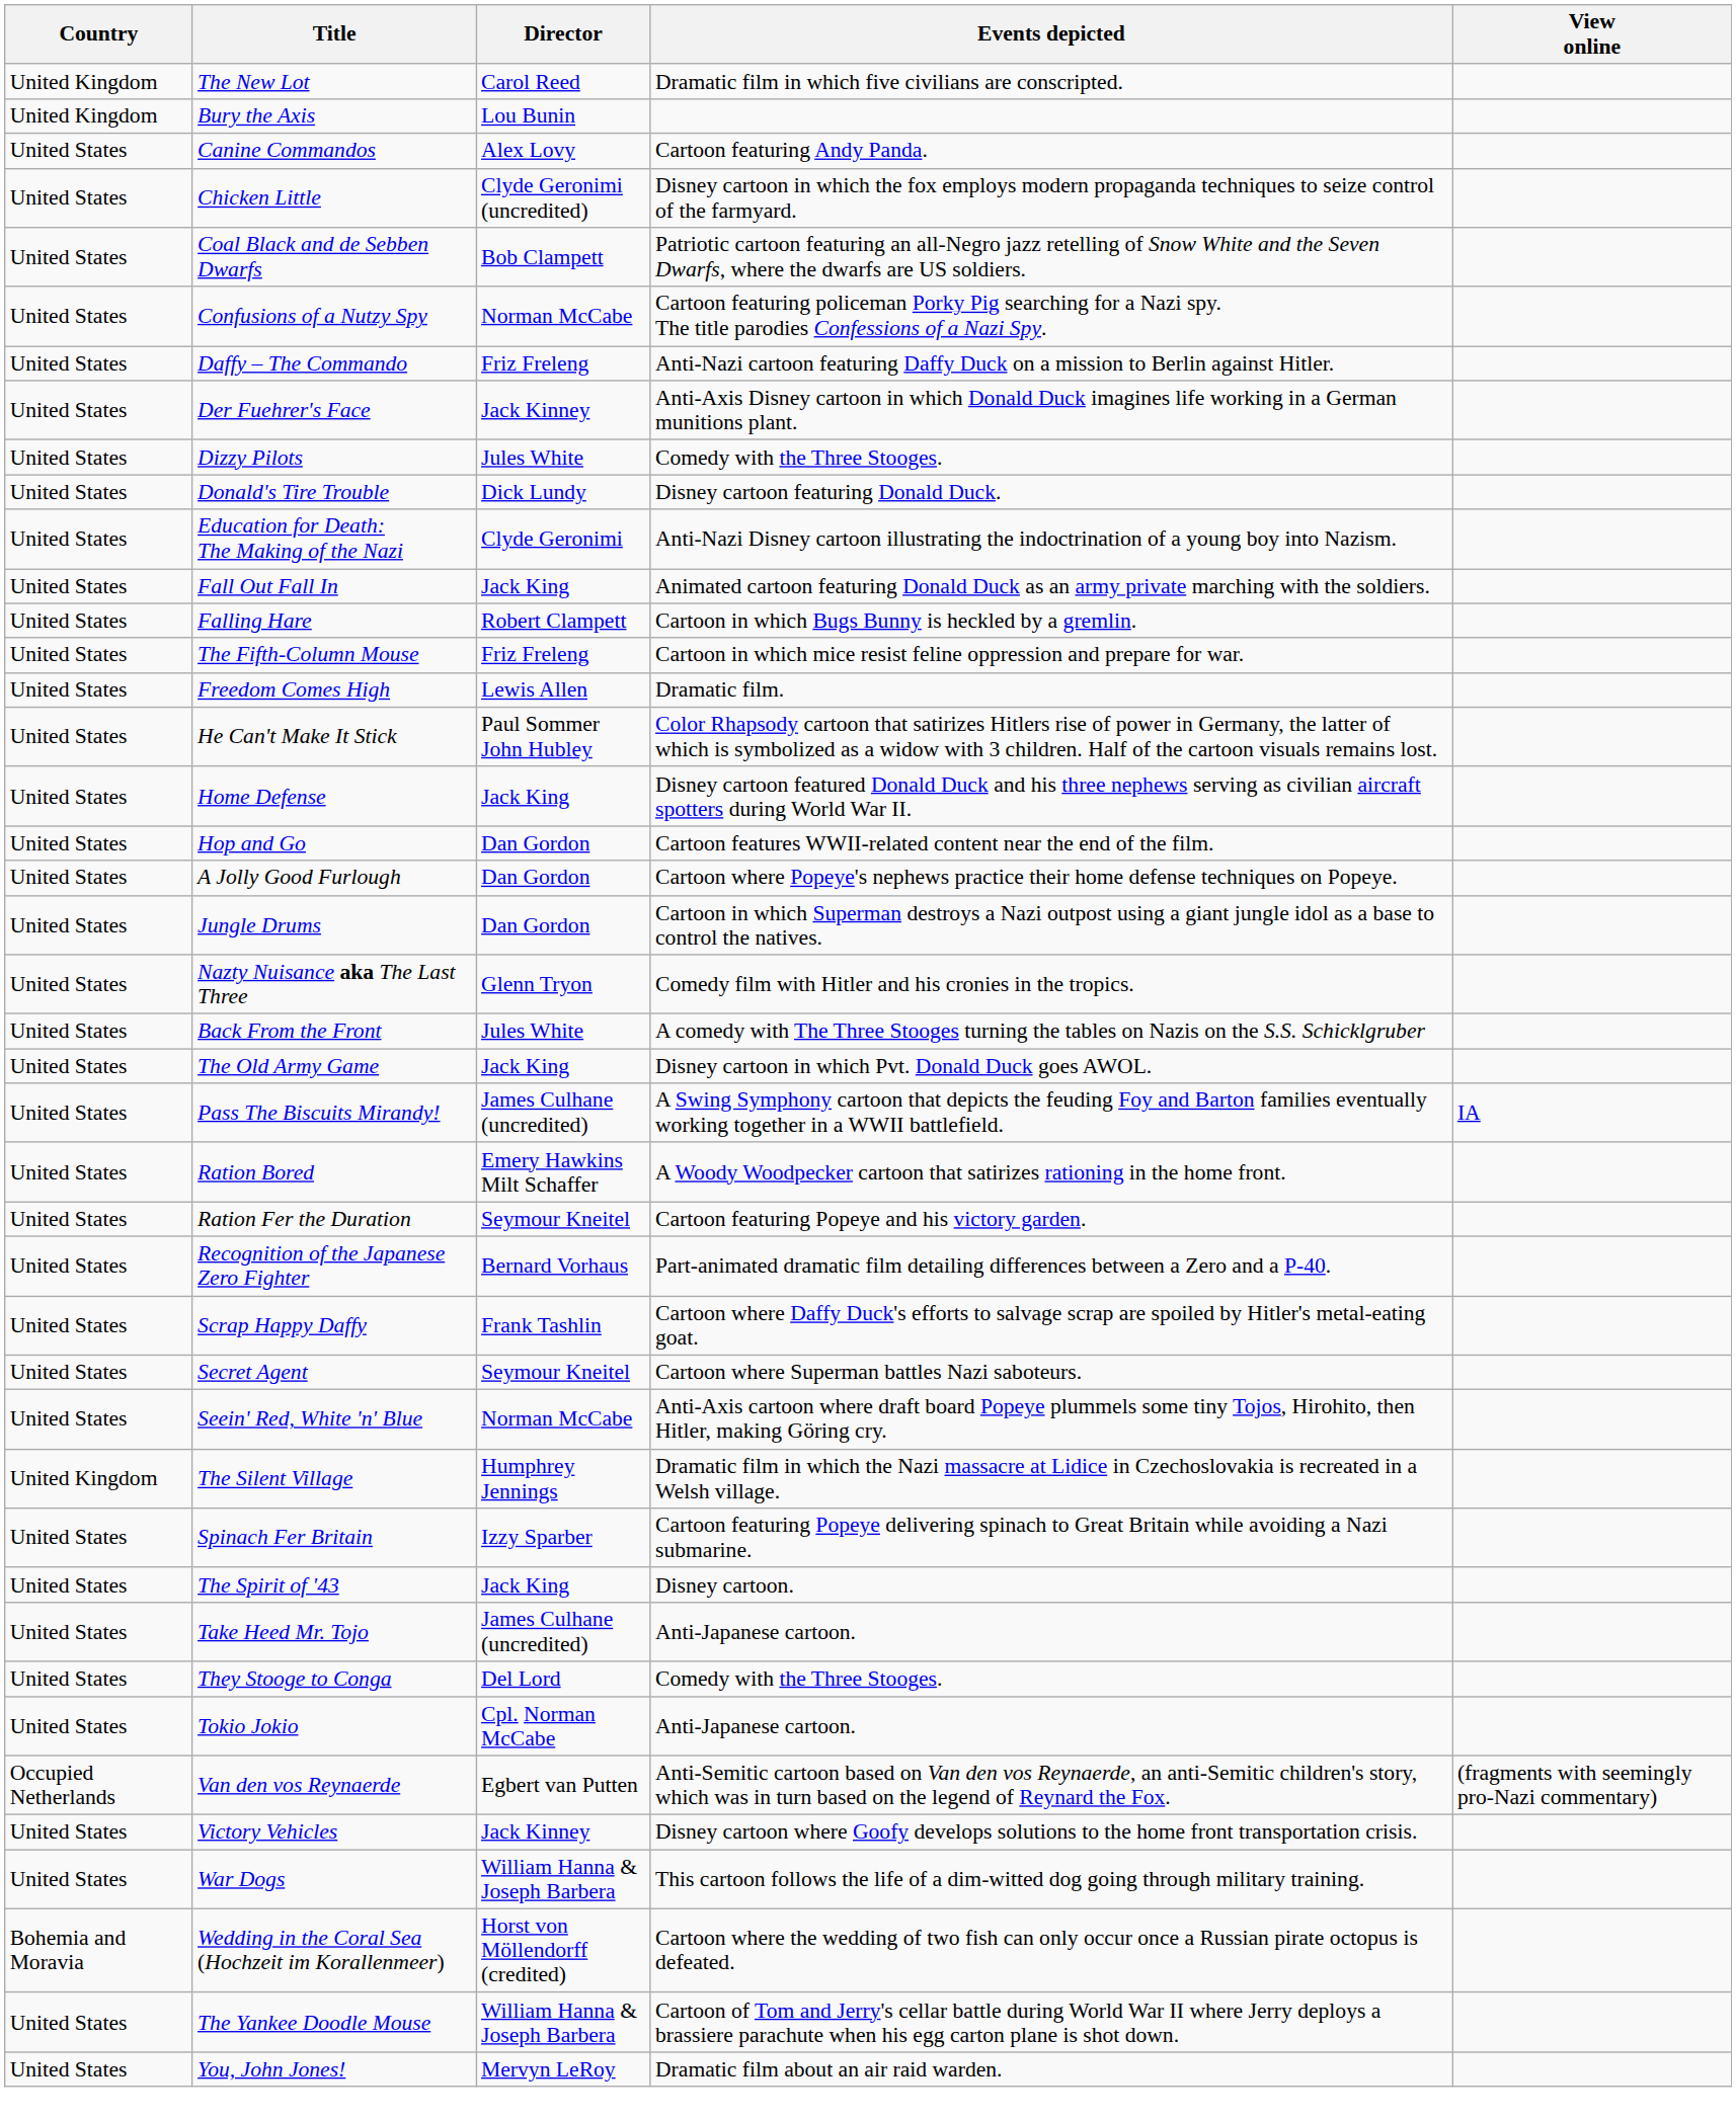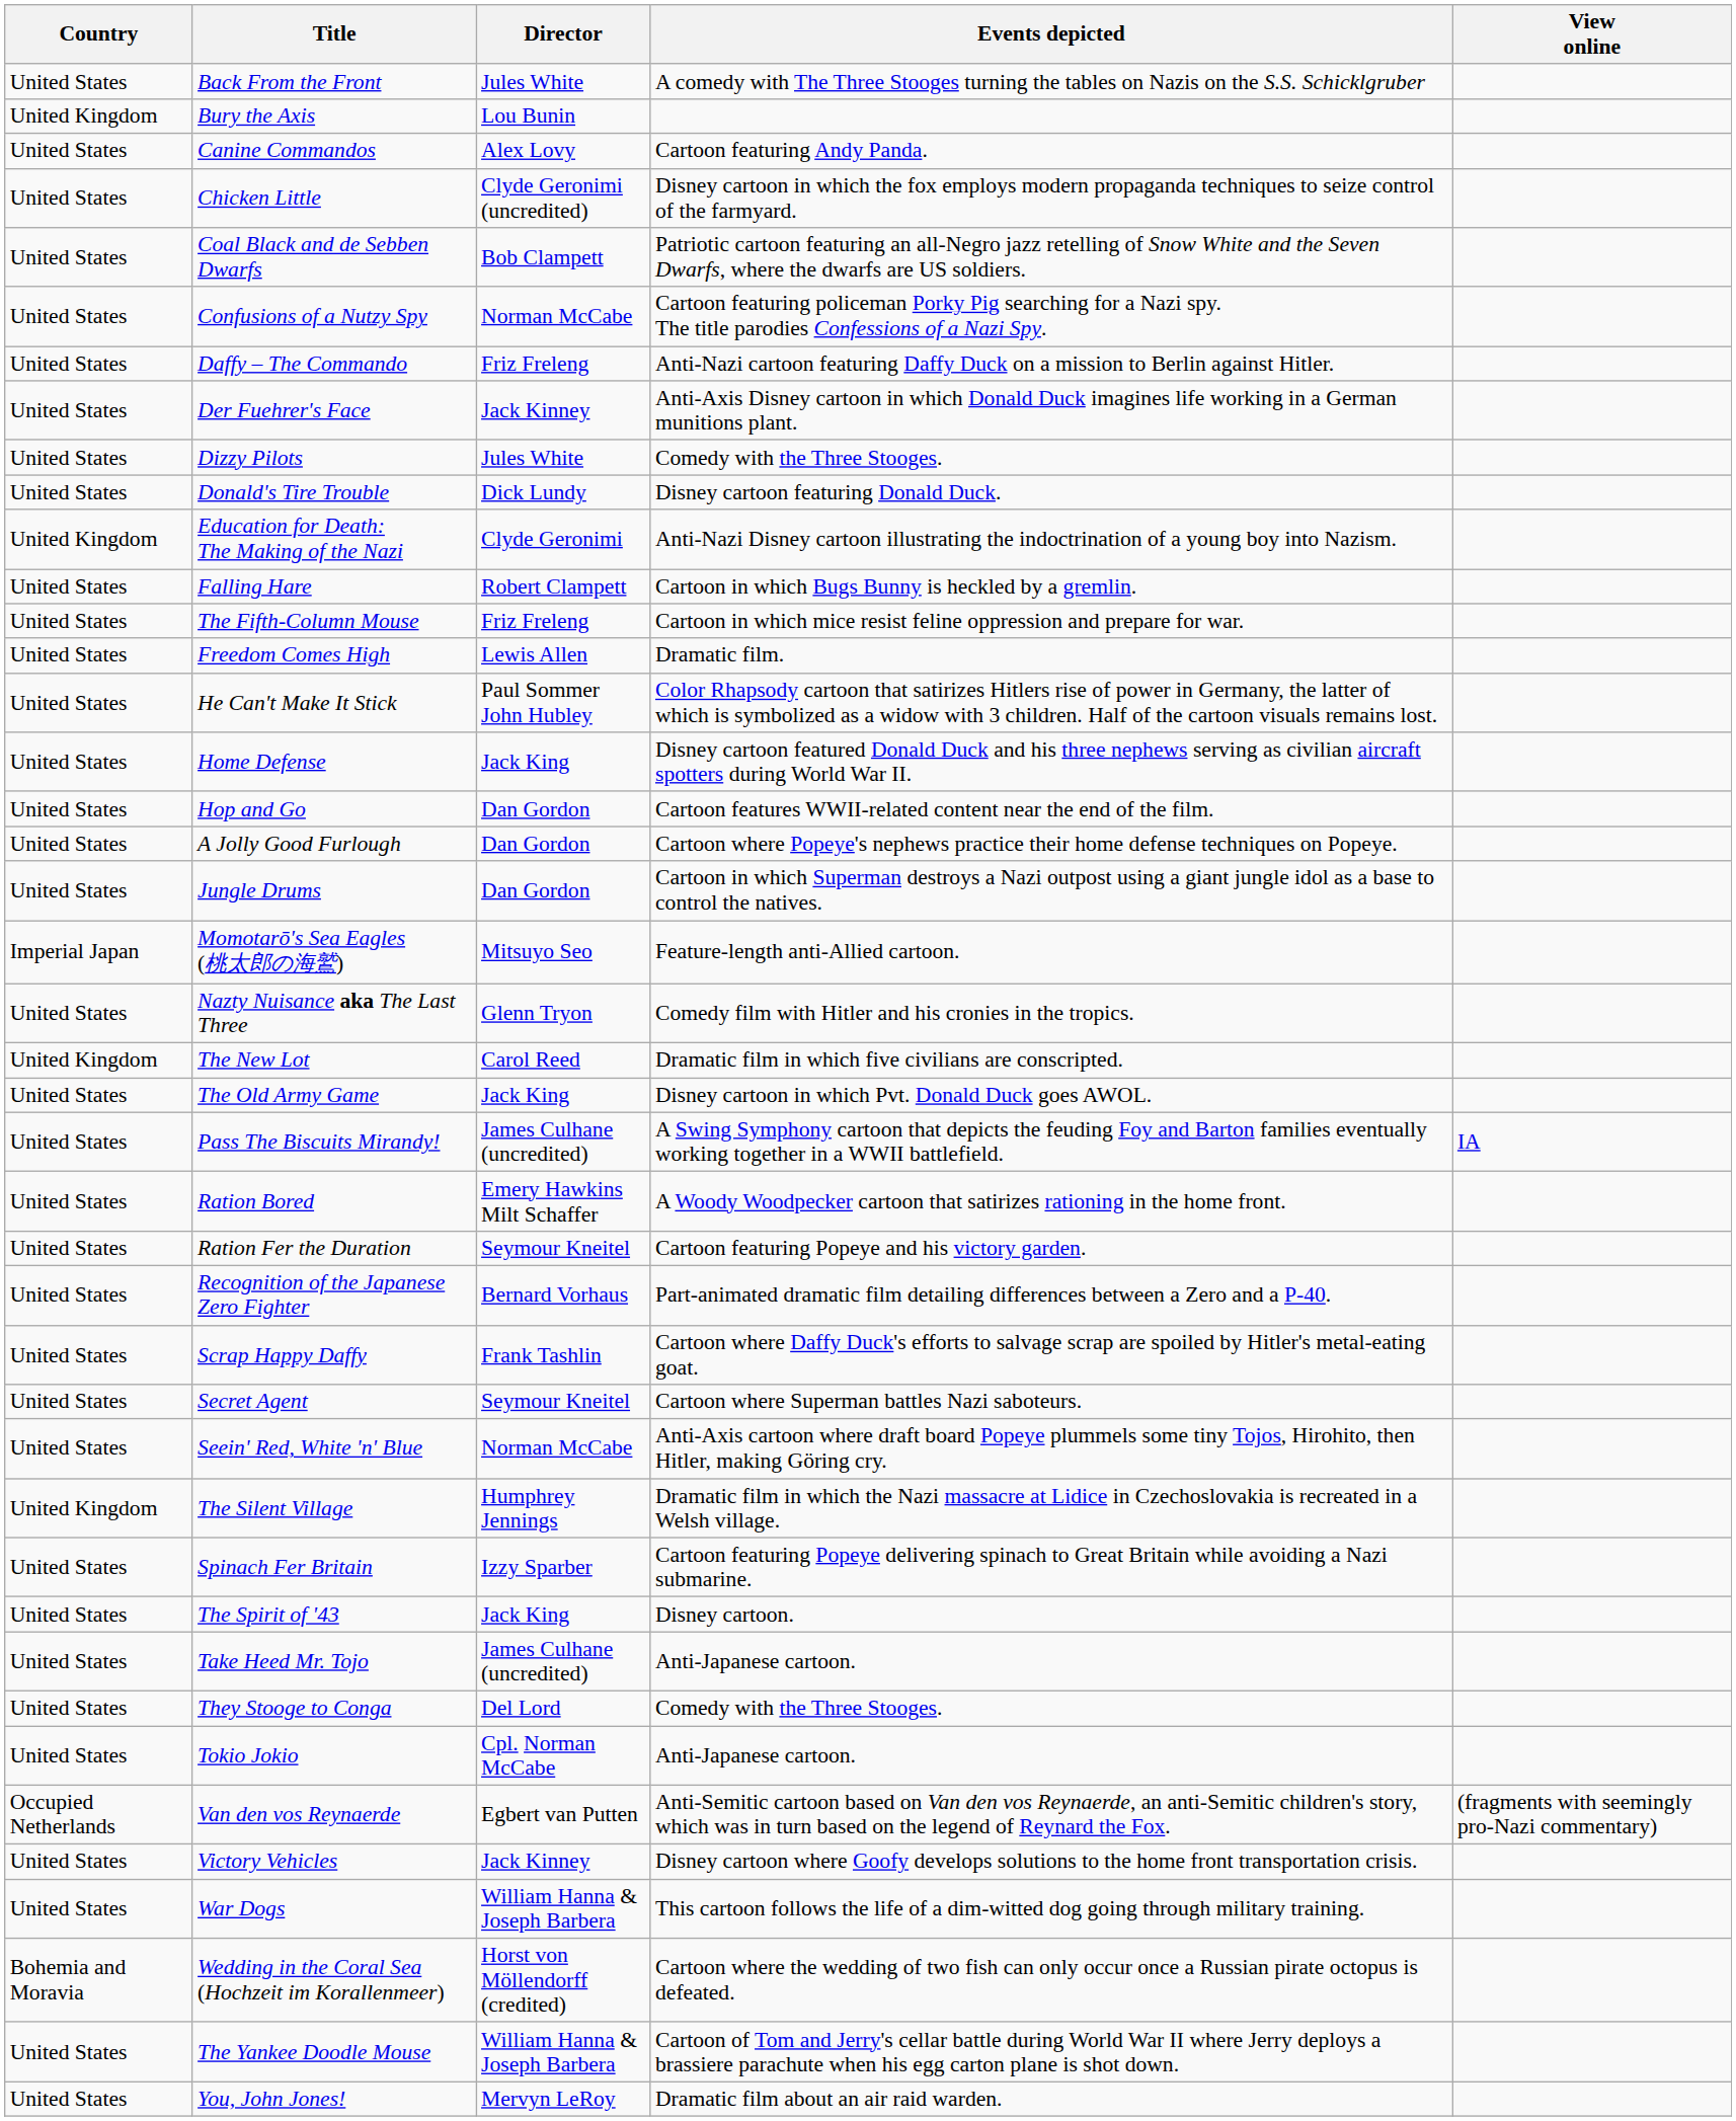rows swapped: Back From the Front <-> The New Lot
Education for Death: The Making of the Nazi | Country: United States -> United Kingdom
- row: United States | Fall Out Fall In | Jack King | Animated cartoon featuring Donald Duck as an army private marching with the soldiers.
+ row: Imperial Japan | Momotarō's Sea Eagles (桃太郎の海鷲) | Mitsuyo Seo | Feature-length anti-Allied cartoon.
